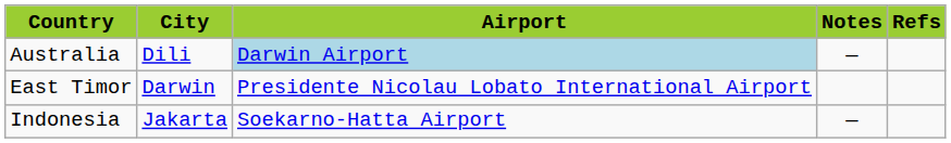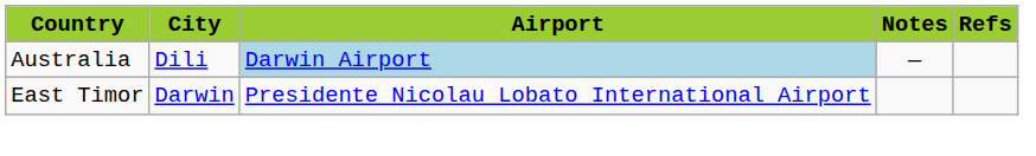- row: Indonesia | Jakarta | Soekarno-Hatta Airport | —
